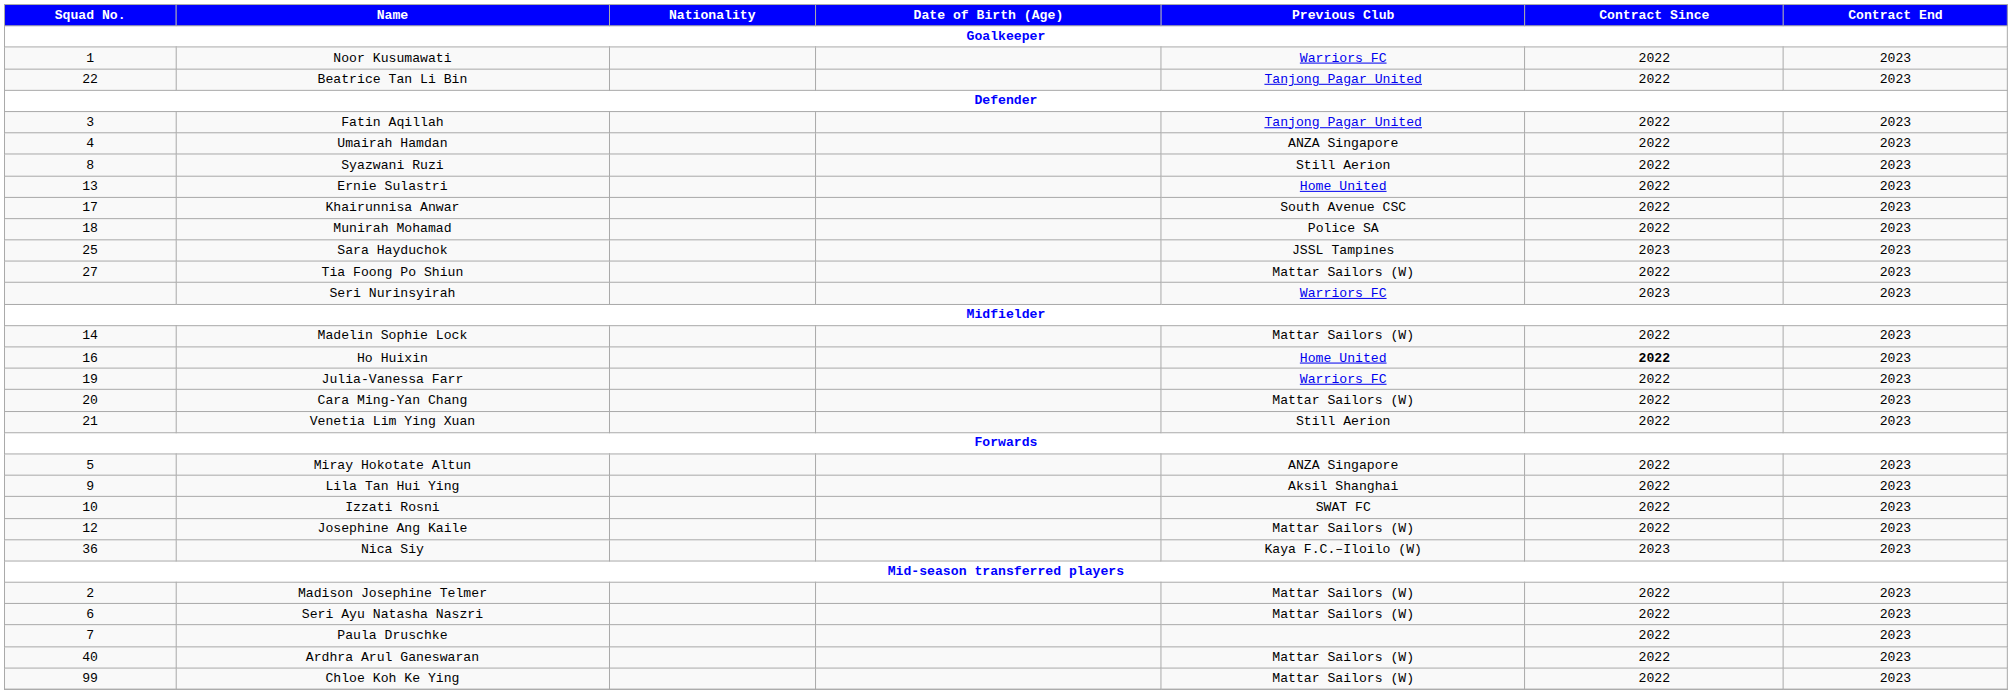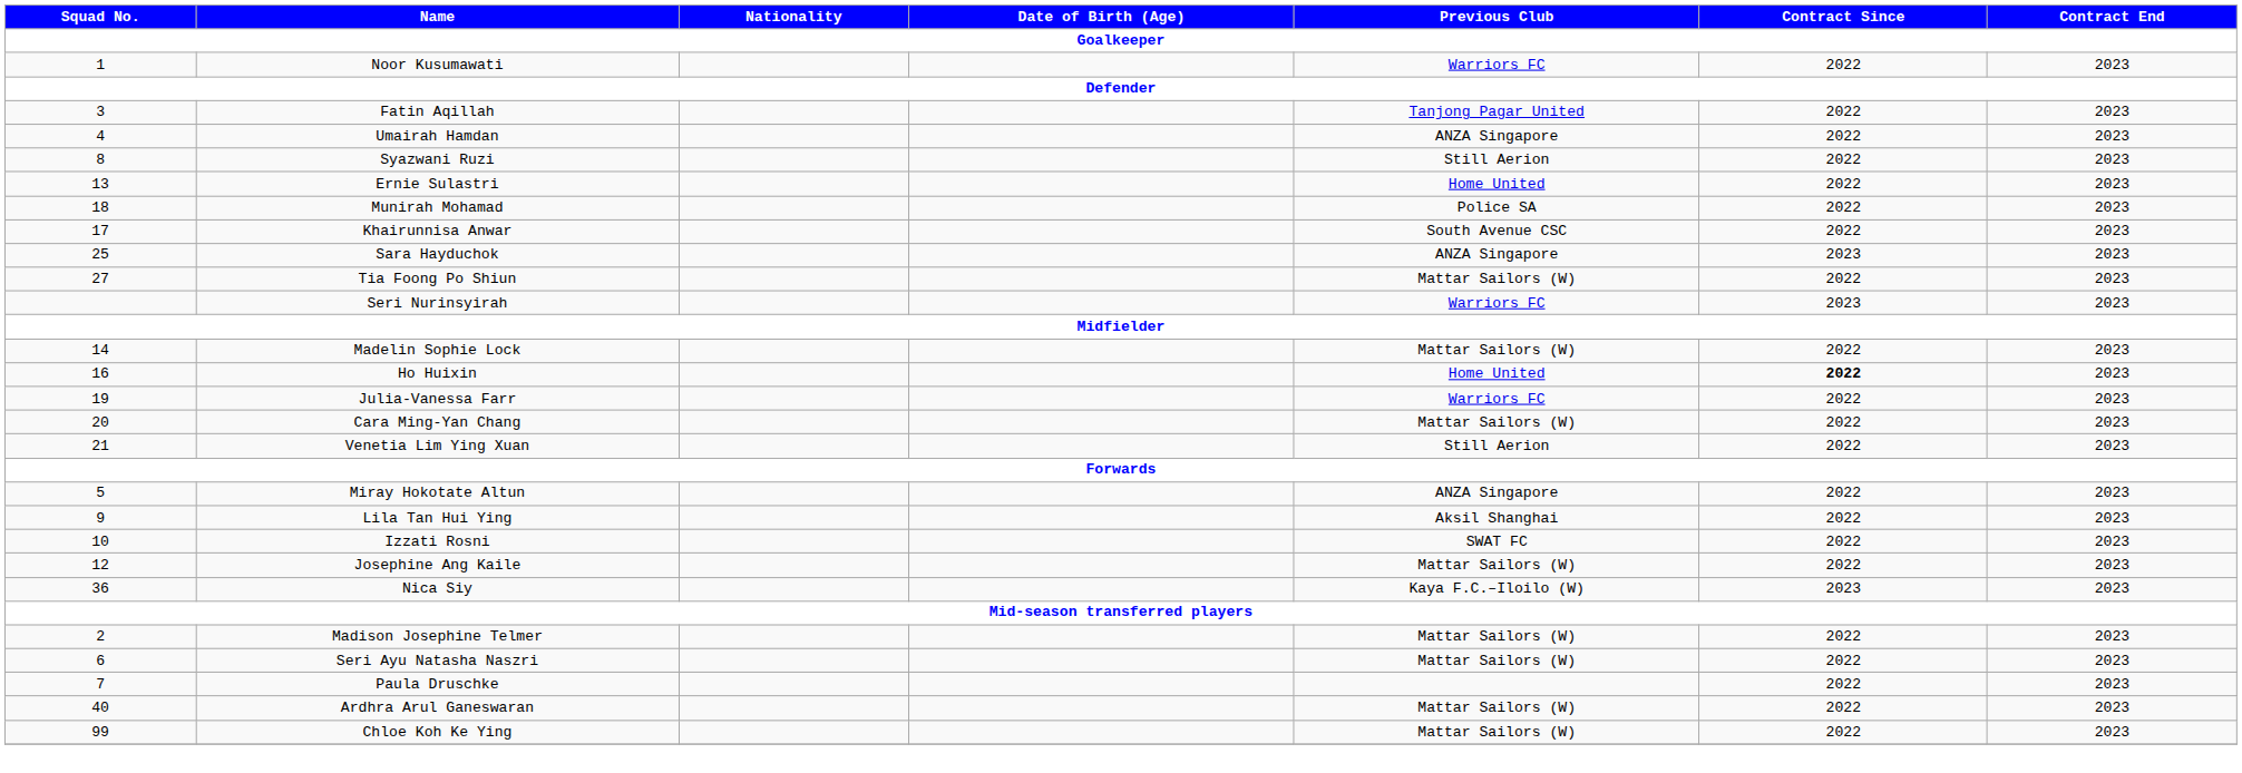- row: 22 | Beatrice Tan Li Bin | Tanjong Pagar United | 2022 | 2023
rows swapped: Khairunnisa Anwar <-> Munirah Mohamad
Sara Hayduchok | Previous Club: JSSL Tampines -> ANZA Singapore
